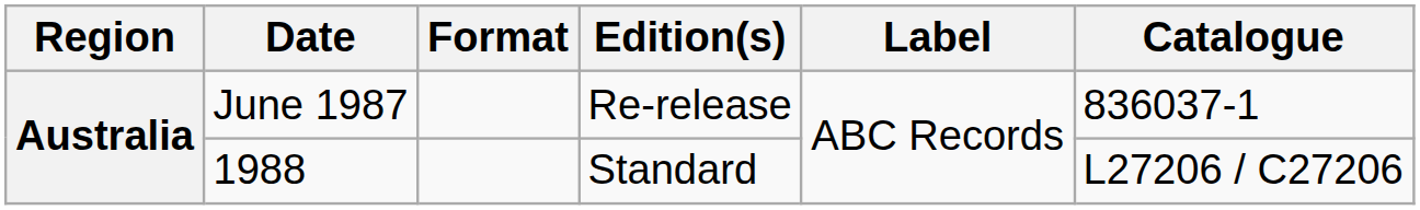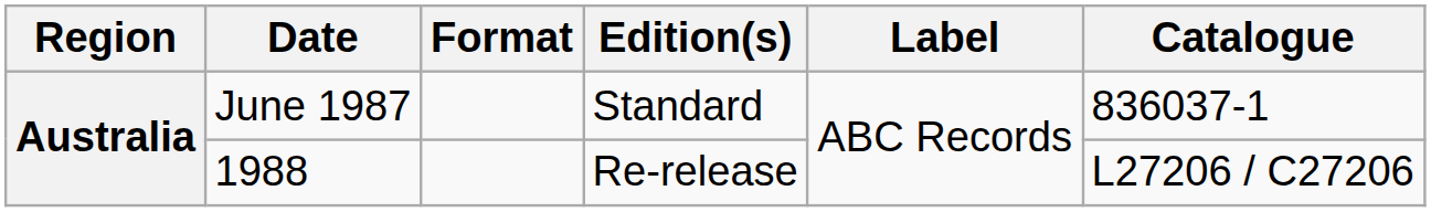June 1987 | Edition(s): Re-release -> Standard
1988 | Edition(s): Standard -> Re-release
